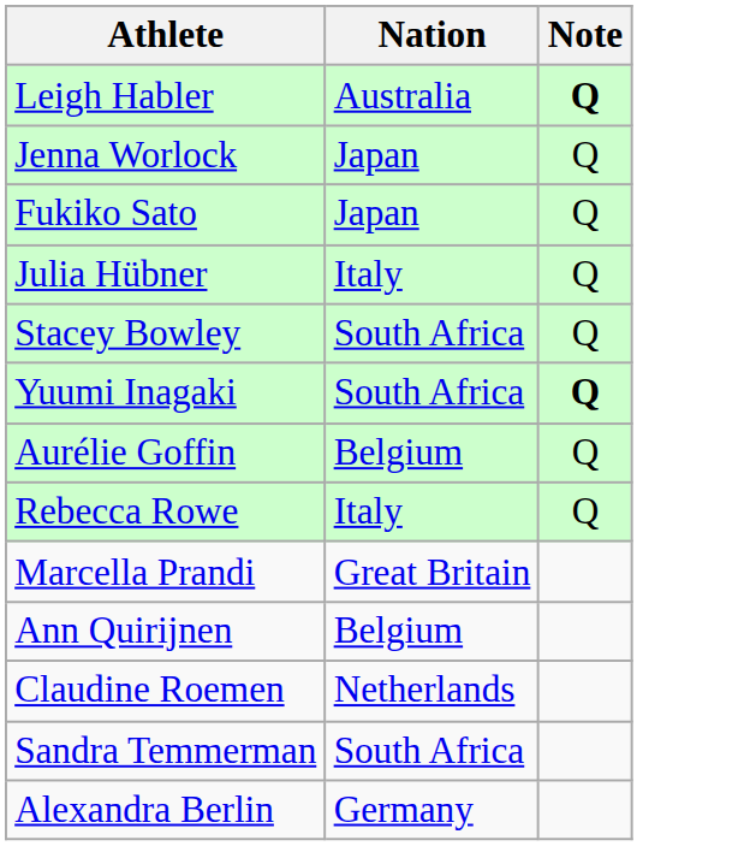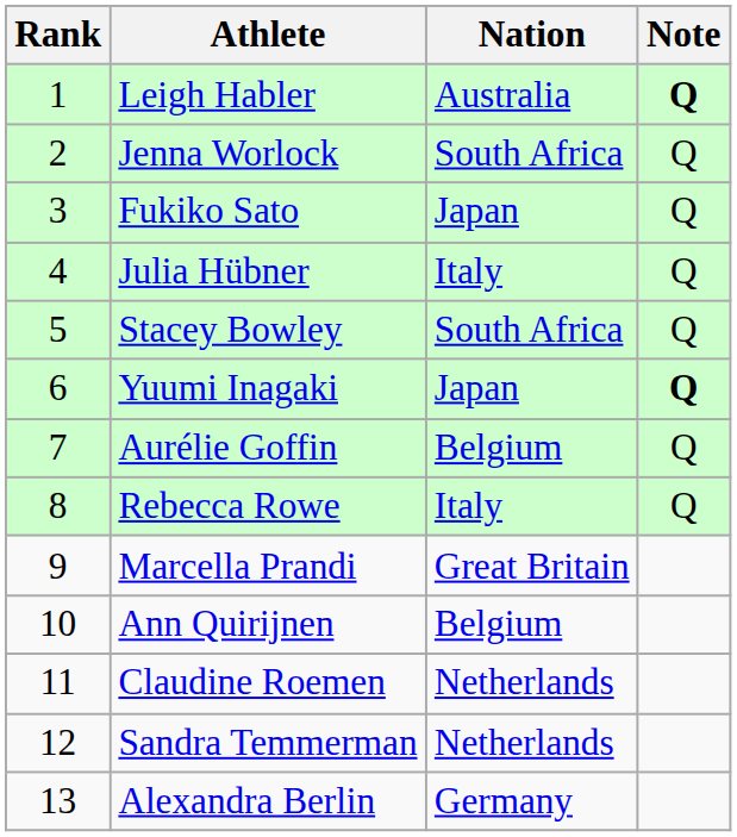+ column: Rank | 1 | 2 | 3 | 4 | 5 | 6 | 7 | 8 | 9 | 10 | 11 | 12 | 13
Jenna Worlock | Nation: Japan -> South Africa
Yuumi Inagaki | Nation: South Africa -> Japan
Sandra Temmerman | Nation: South Africa -> Netherlands
